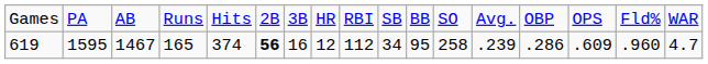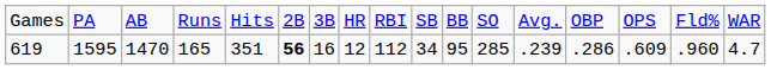619 | column 3: 1467 -> 1470
619 | column 5: 374 -> 351
619 | column 12: 258 -> 285
